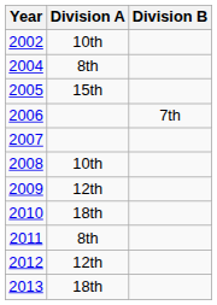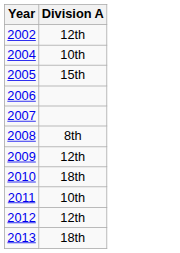- column: Division B | 7th
2002 | Division A: 10th -> 12th
2004 | Division A: 8th -> 10th
2008 | Division A: 10th -> 8th
2011 | Division A: 8th -> 10th
